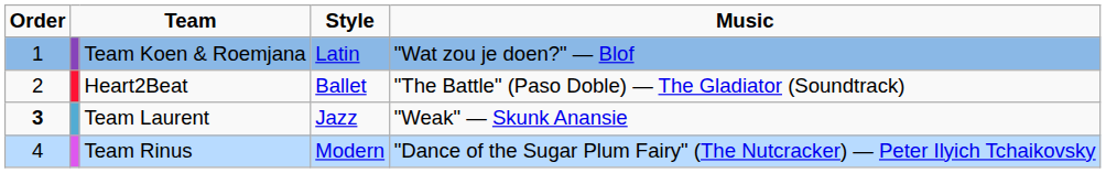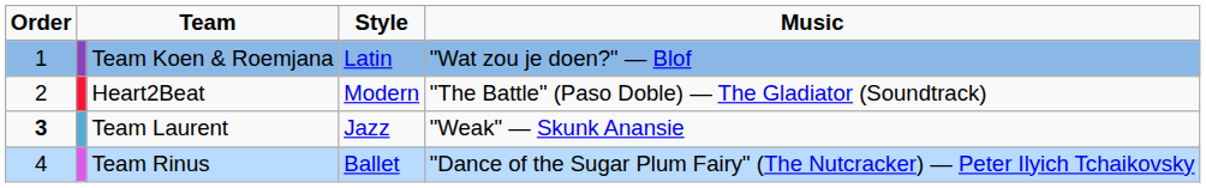Heart2Beat | Style: Ballet -> Modern
Team Rinus | Style: Modern -> Ballet
